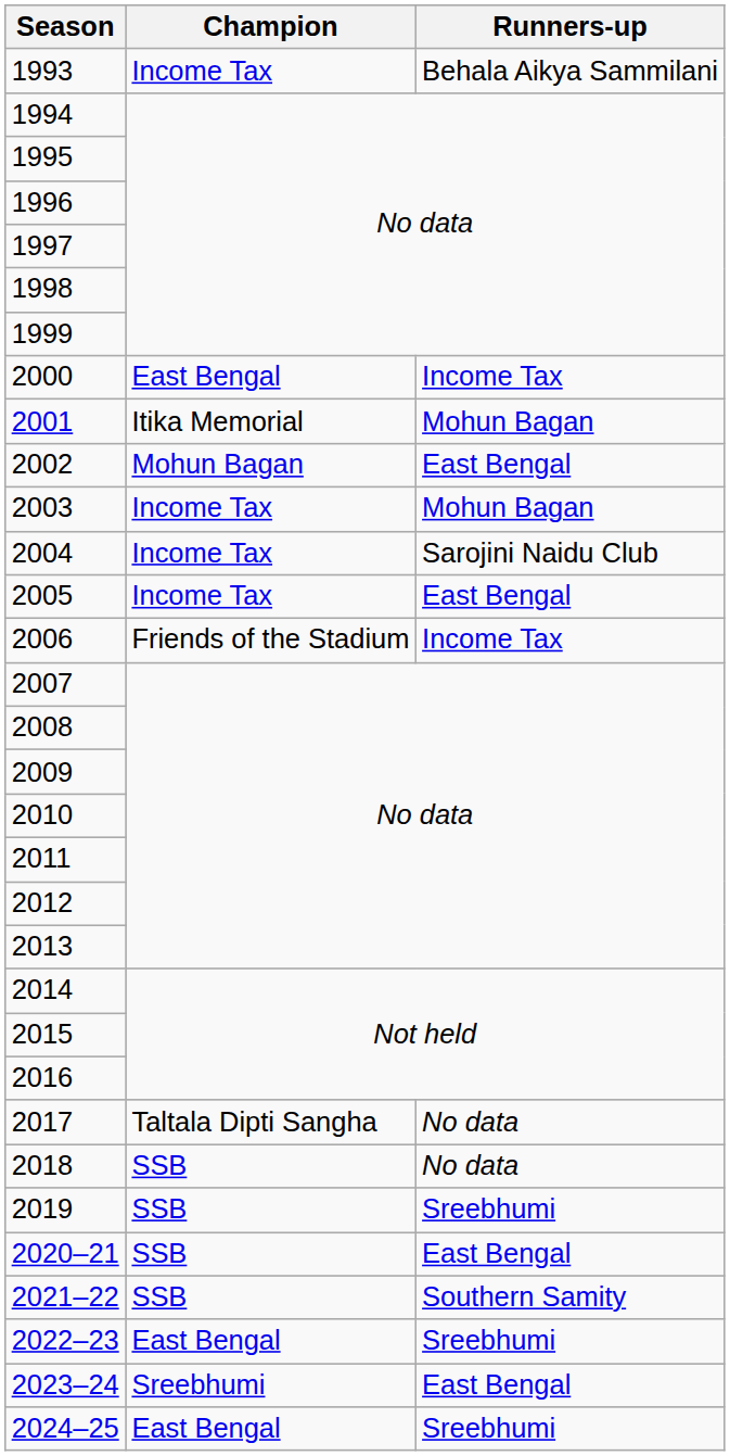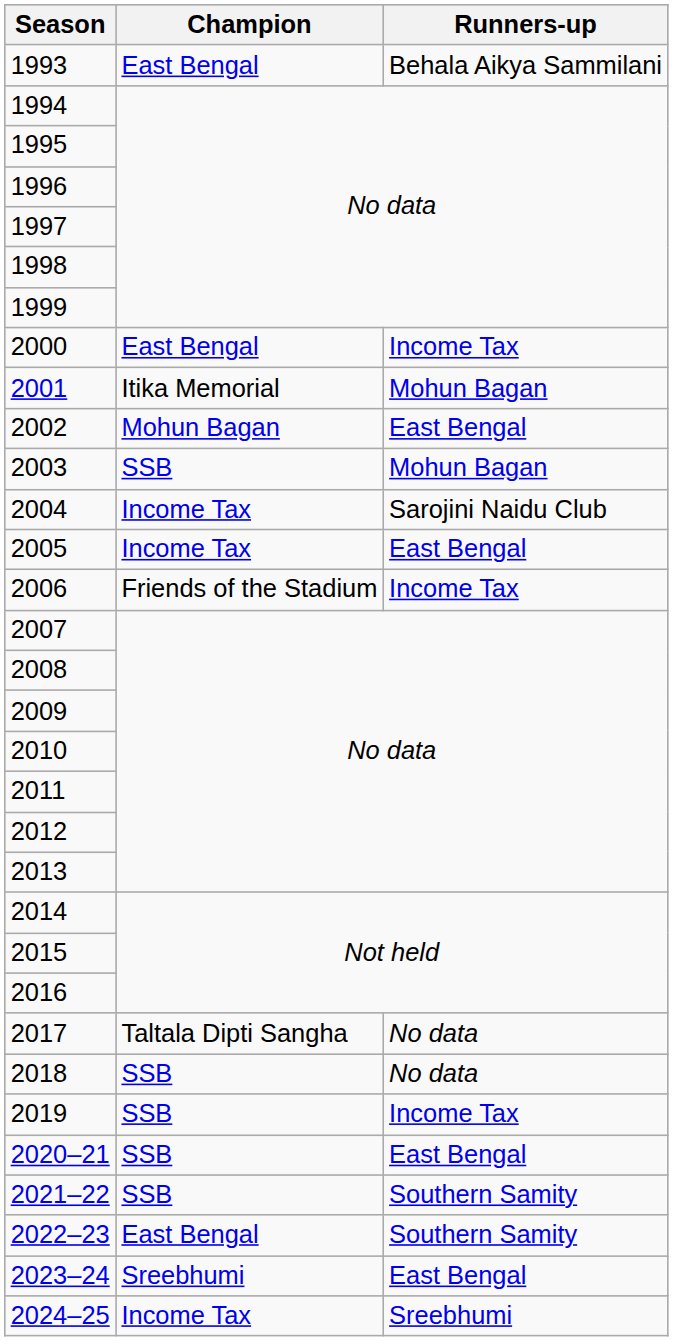1993 | Champion: Income Tax -> East Bengal
2003 | Champion: Income Tax -> SSB
2019 | Runners-up: Sreebhumi -> Income Tax
2022–23 | Runners-up: Sreebhumi -> Southern Samity
2024–25 | Champion: East Bengal -> Income Tax
